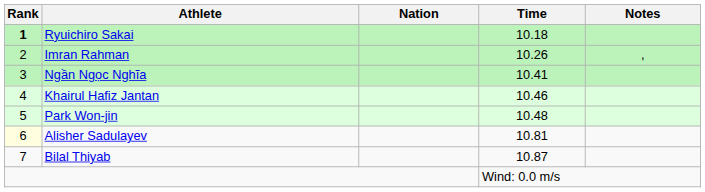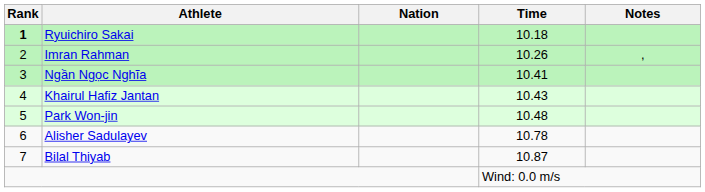Khairul Hafiz Jantan | Time: 10.46 -> 10.43
Alisher Sadulayev | Rank: lightyellow background -> no background
Alisher Sadulayev | Time: 10.81 -> 10.78
